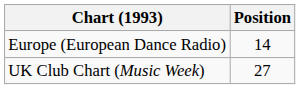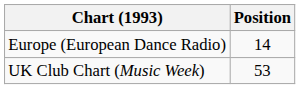UK Club Chart (Music Week) | Position: 27 -> 53
